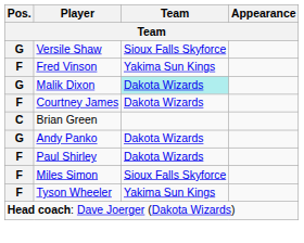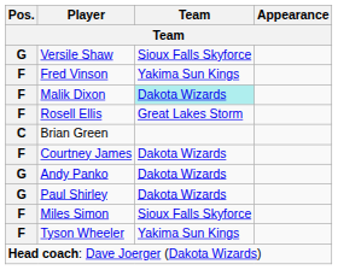Malik Dixon | Pos.: G -> F
+ row: F | Rosell Ellis | Great Lakes Storm
rows swapped: Brian Green <-> Courtney James
Paul Shirley | Pos.: F -> G
